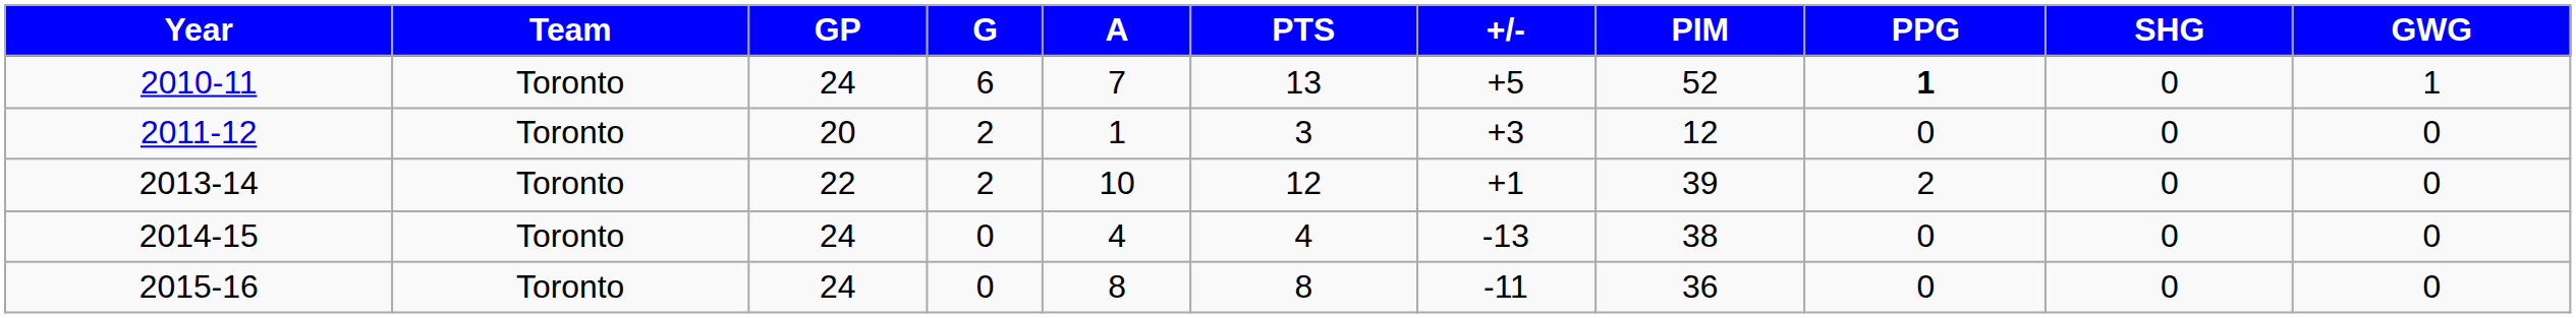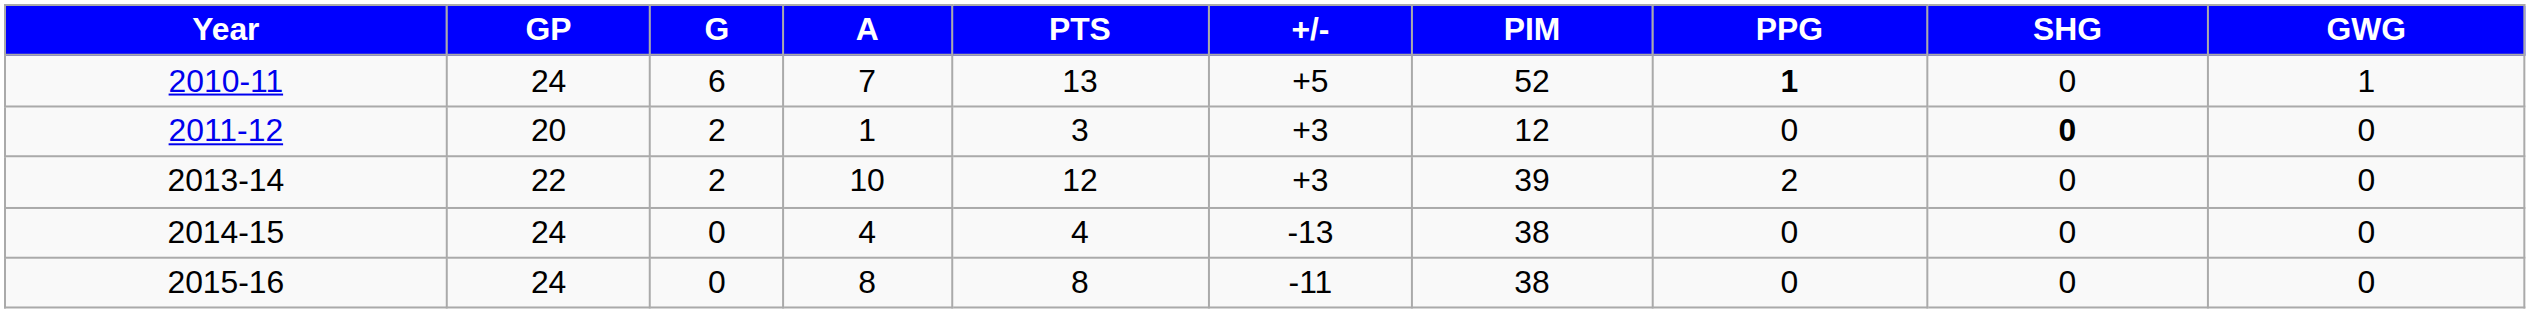- column: Team | Toronto | Toronto | Toronto | Toronto | Toronto
2011-12 | SHG: normal -> bold
2013-14 | +/-: +1 -> +3
2015-16 | PIM: 36 -> 38
